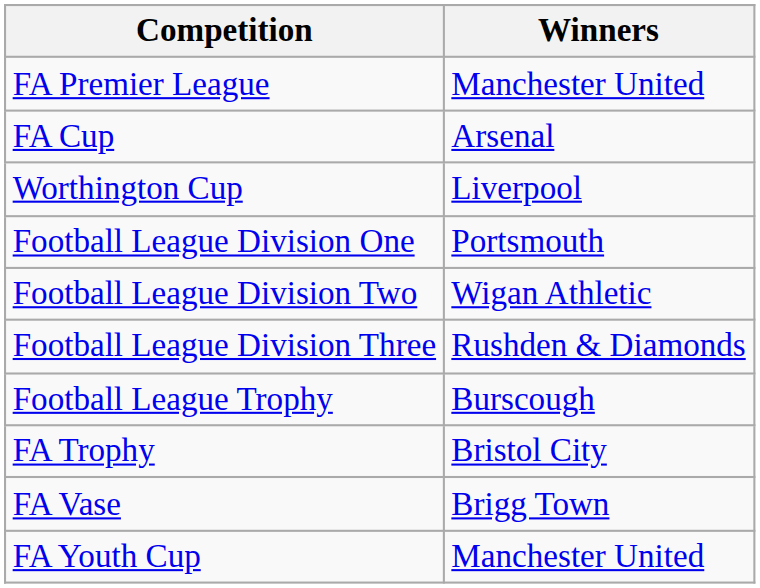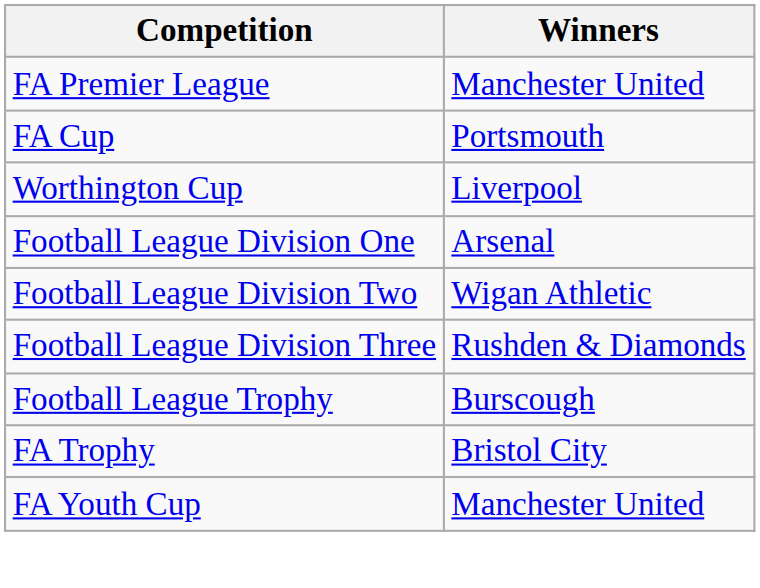FA Cup | Winners: Arsenal -> Portsmouth
Football League Division One | Winners: Portsmouth -> Arsenal
- row: FA Vase | Brigg Town
